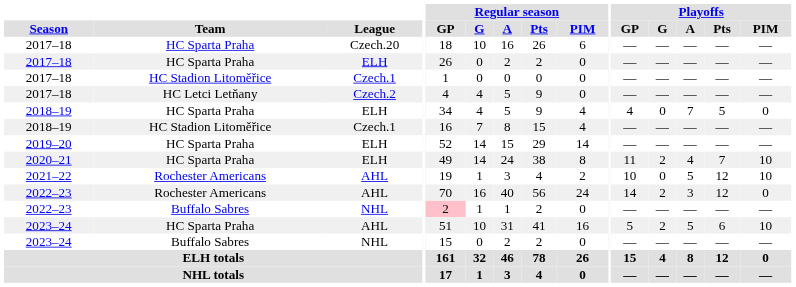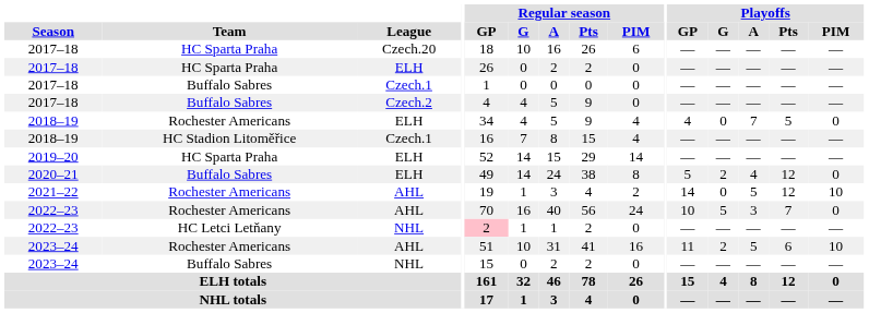2017–18 / Czech.1 | Team: HC Stadion Litoměřice -> Buffalo Sabres
2017–18 / Czech.2 | Team: HC Letci Letňany -> Buffalo Sabres
2018–19 / ELH | Team: HC Sparta Praha -> Rochester Americans
2020–21 | Team: HC Sparta Praha -> Buffalo Sabres
2020–21 | Playoffs / GP: 11 -> 5
2020–21 | Playoffs / Pts: 7 -> 12
2020–21 | Playoffs / PIM: 10 -> 0
2021–22 | Playoffs / GP: 10 -> 14
2022–23 / AHL | Playoffs / GP: 14 -> 10
2022–23 / AHL | Playoffs / G: 2 -> 5
2022–23 / AHL | Playoffs / Pts: 12 -> 7
2022–23 / NHL | Team: Buffalo Sabres -> HC Letci Letňany
2023–24 / AHL | Team: HC Sparta Praha -> Rochester Americans
2023–24 / AHL | Playoffs / GP: 5 -> 11
